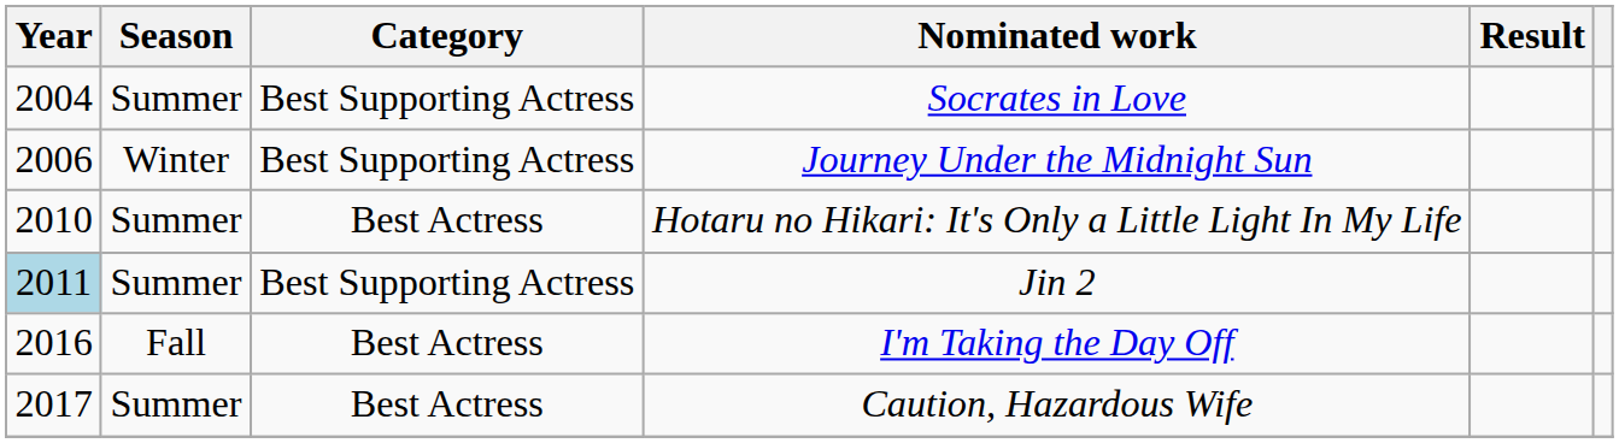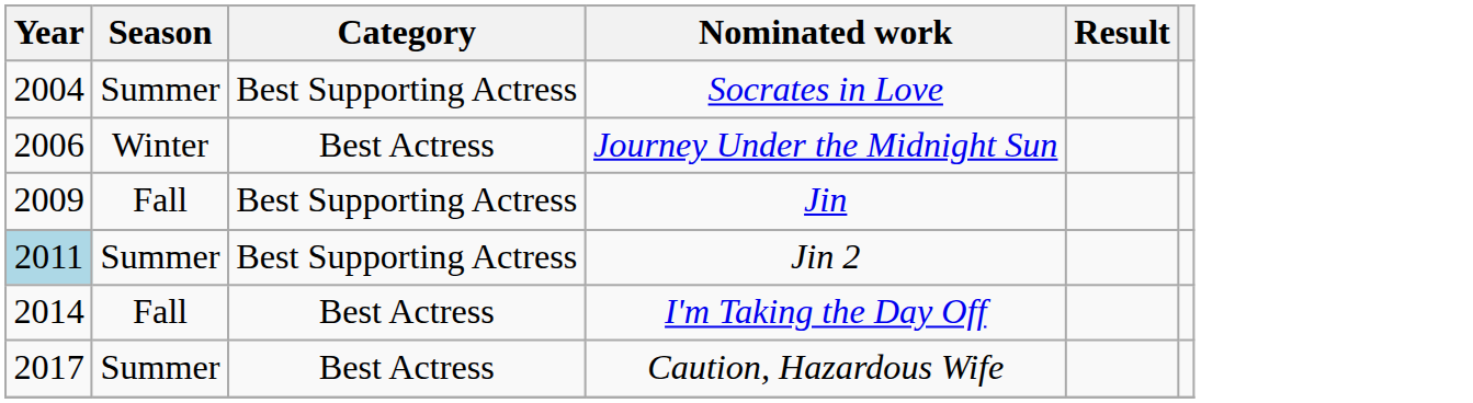Journey Under the Midnight Sun | Category: Best Supporting Actress -> Best Actress
+ row: 2009 | Fall | Best Supporting Actress | Jin
- row: 2010 | Summer | Best Actress | Hotaru no Hikari: It's Only a Little Light In My Life
I'm Taking the Day Off | Year: 2016 -> 2014
